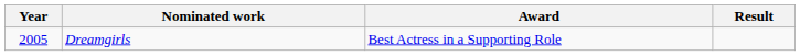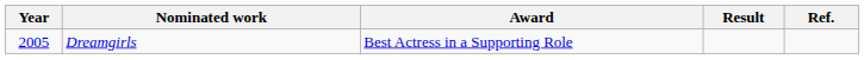+ column: Ref.
